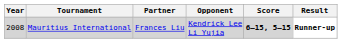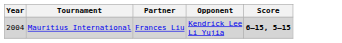- column: Result | Runner-up
Mauritius International | Year: 2008 -> 2004
